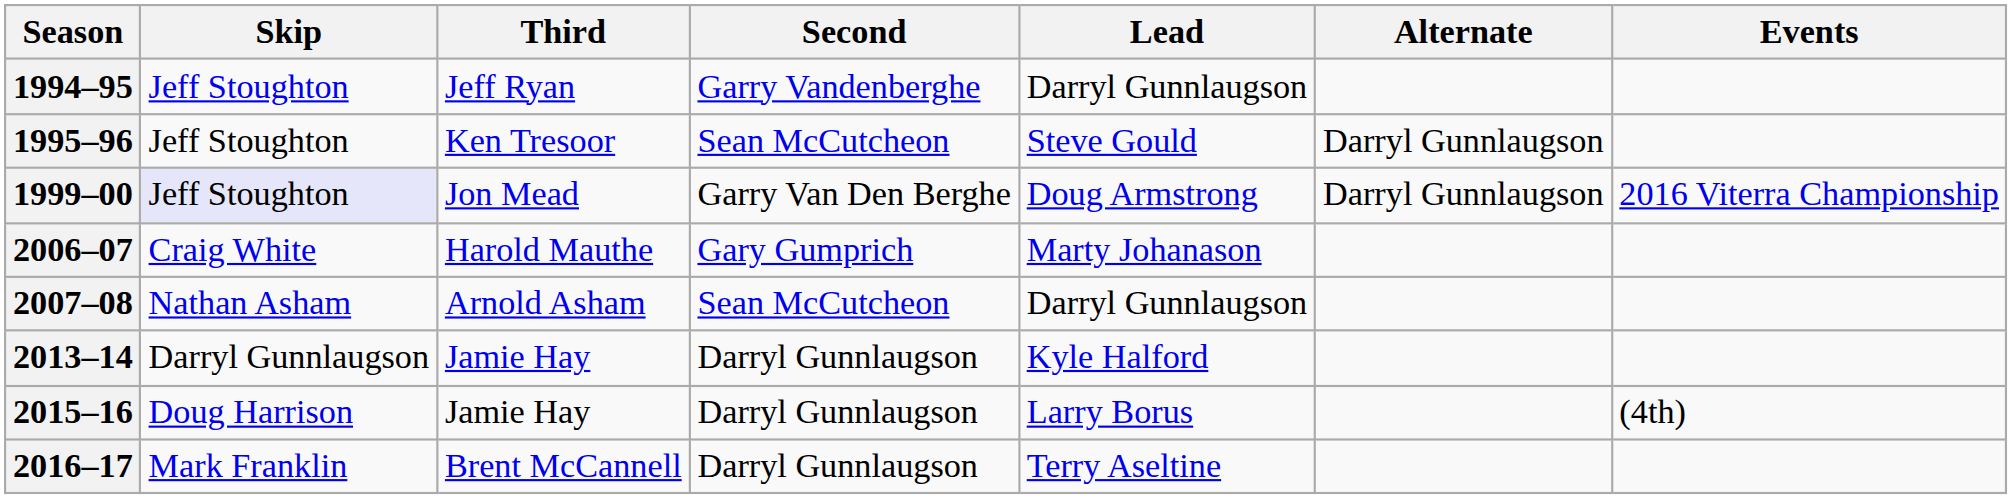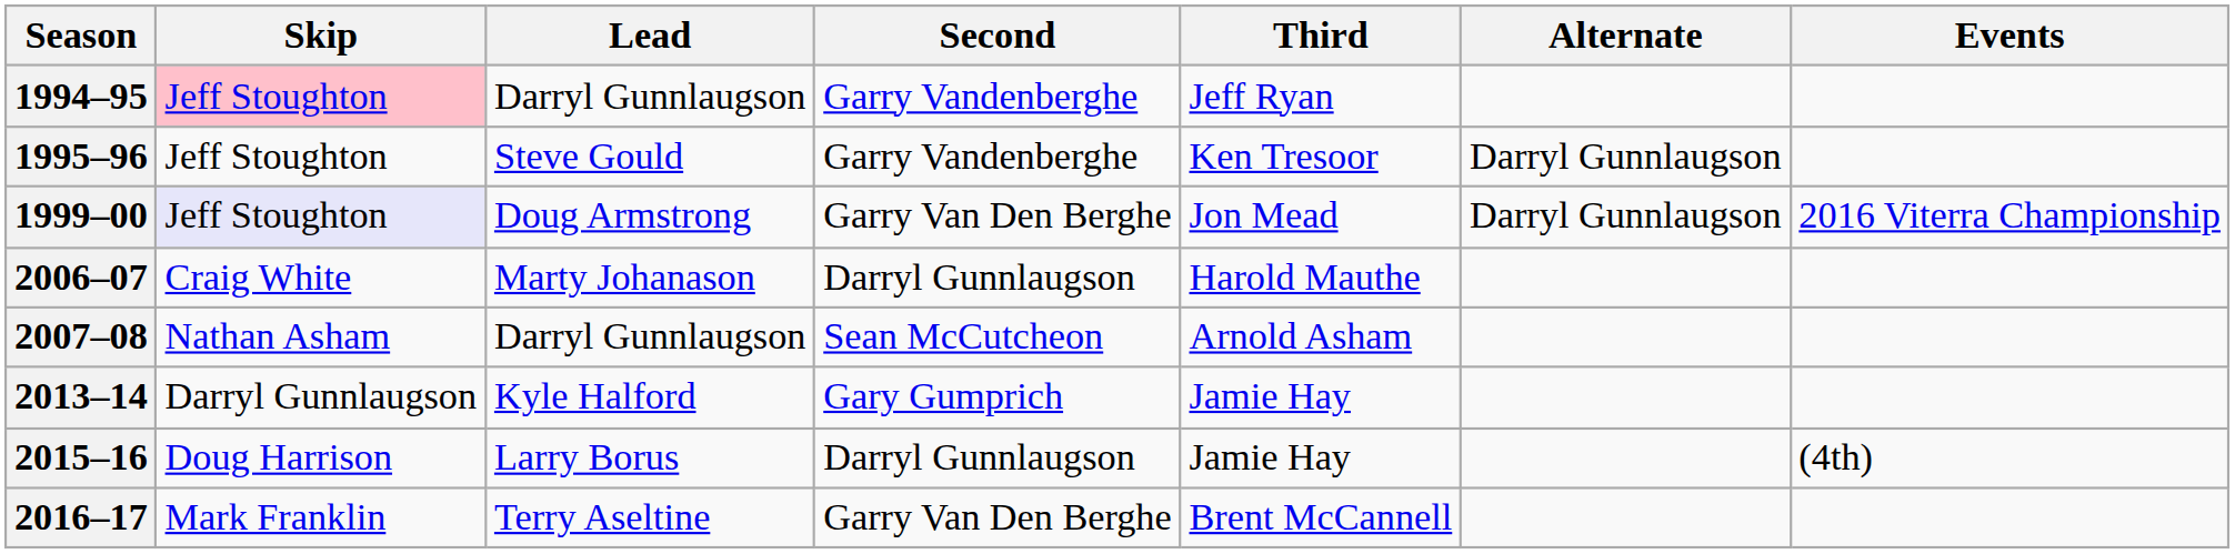columns swapped: Third <-> Lead
1994–95 | Skip: no background -> pink background
1995–96 | Second: Sean McCutcheon -> Garry Vandenberghe
2006–07 | Second: Gary Gumprich -> Darryl Gunnlaugson
2013–14 | Second: Darryl Gunnlaugson -> Gary Gumprich
2016–17 | Second: Darryl Gunnlaugson -> Garry Van Den Berghe
